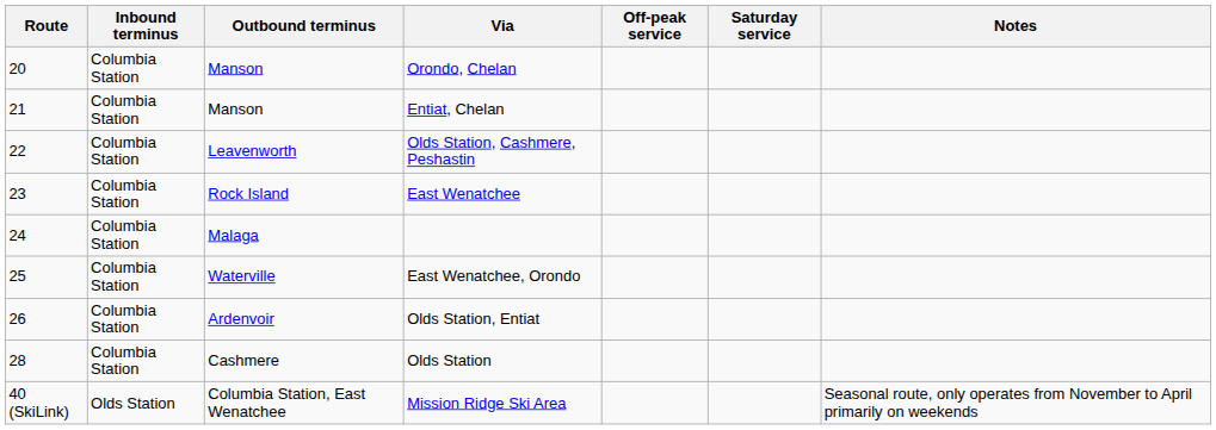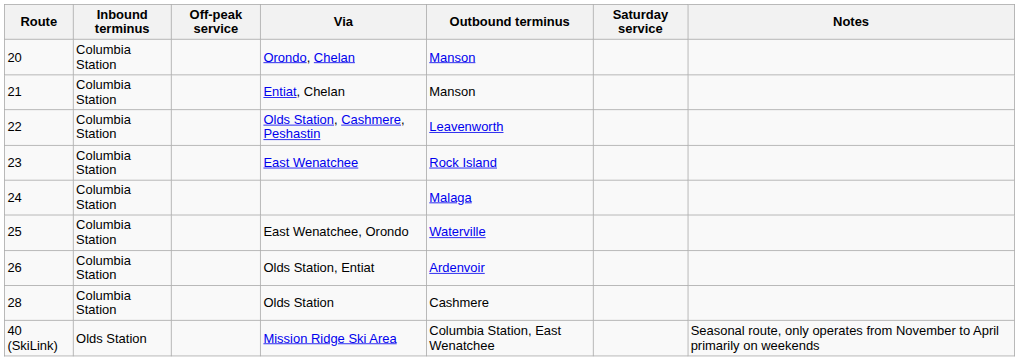columns swapped: Outbound terminus <-> Off-peak service
